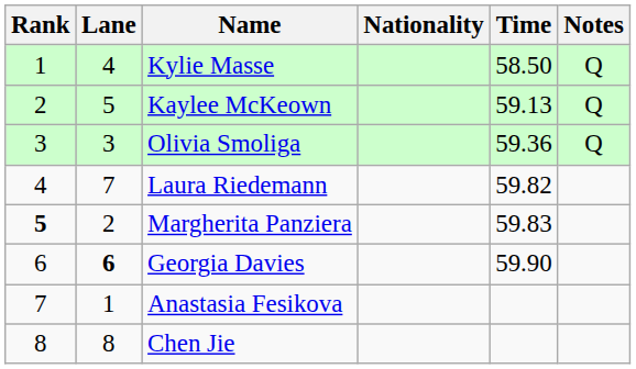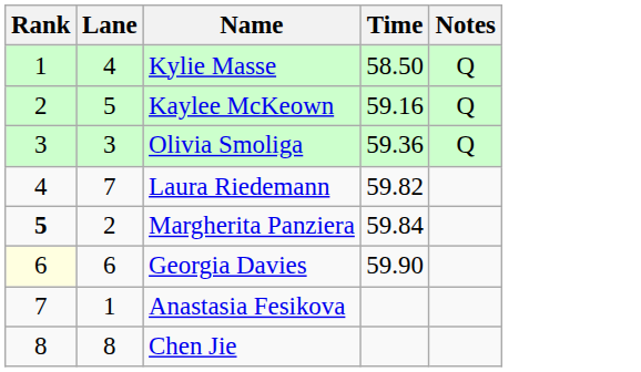- column: Nationality
Kaylee McKeown | Time: 59.13 -> 59.16
Margherita Panziera | Time: 59.83 -> 59.84
Georgia Davies | Rank: no background -> lightyellow background
Georgia Davies | Lane: bold -> normal
